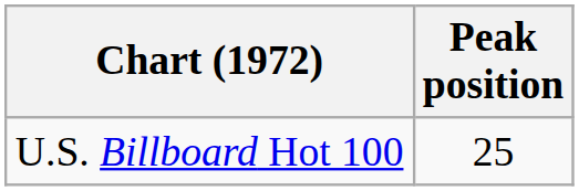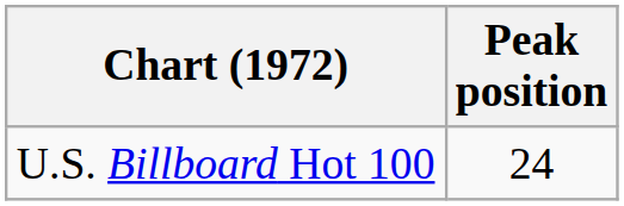U.S. Billboard Hot 100 | Peak position: 25 -> 24
